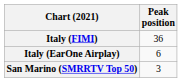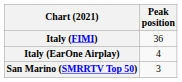Italy (EarOne Airplay) | Peak position: 6 -> 4
